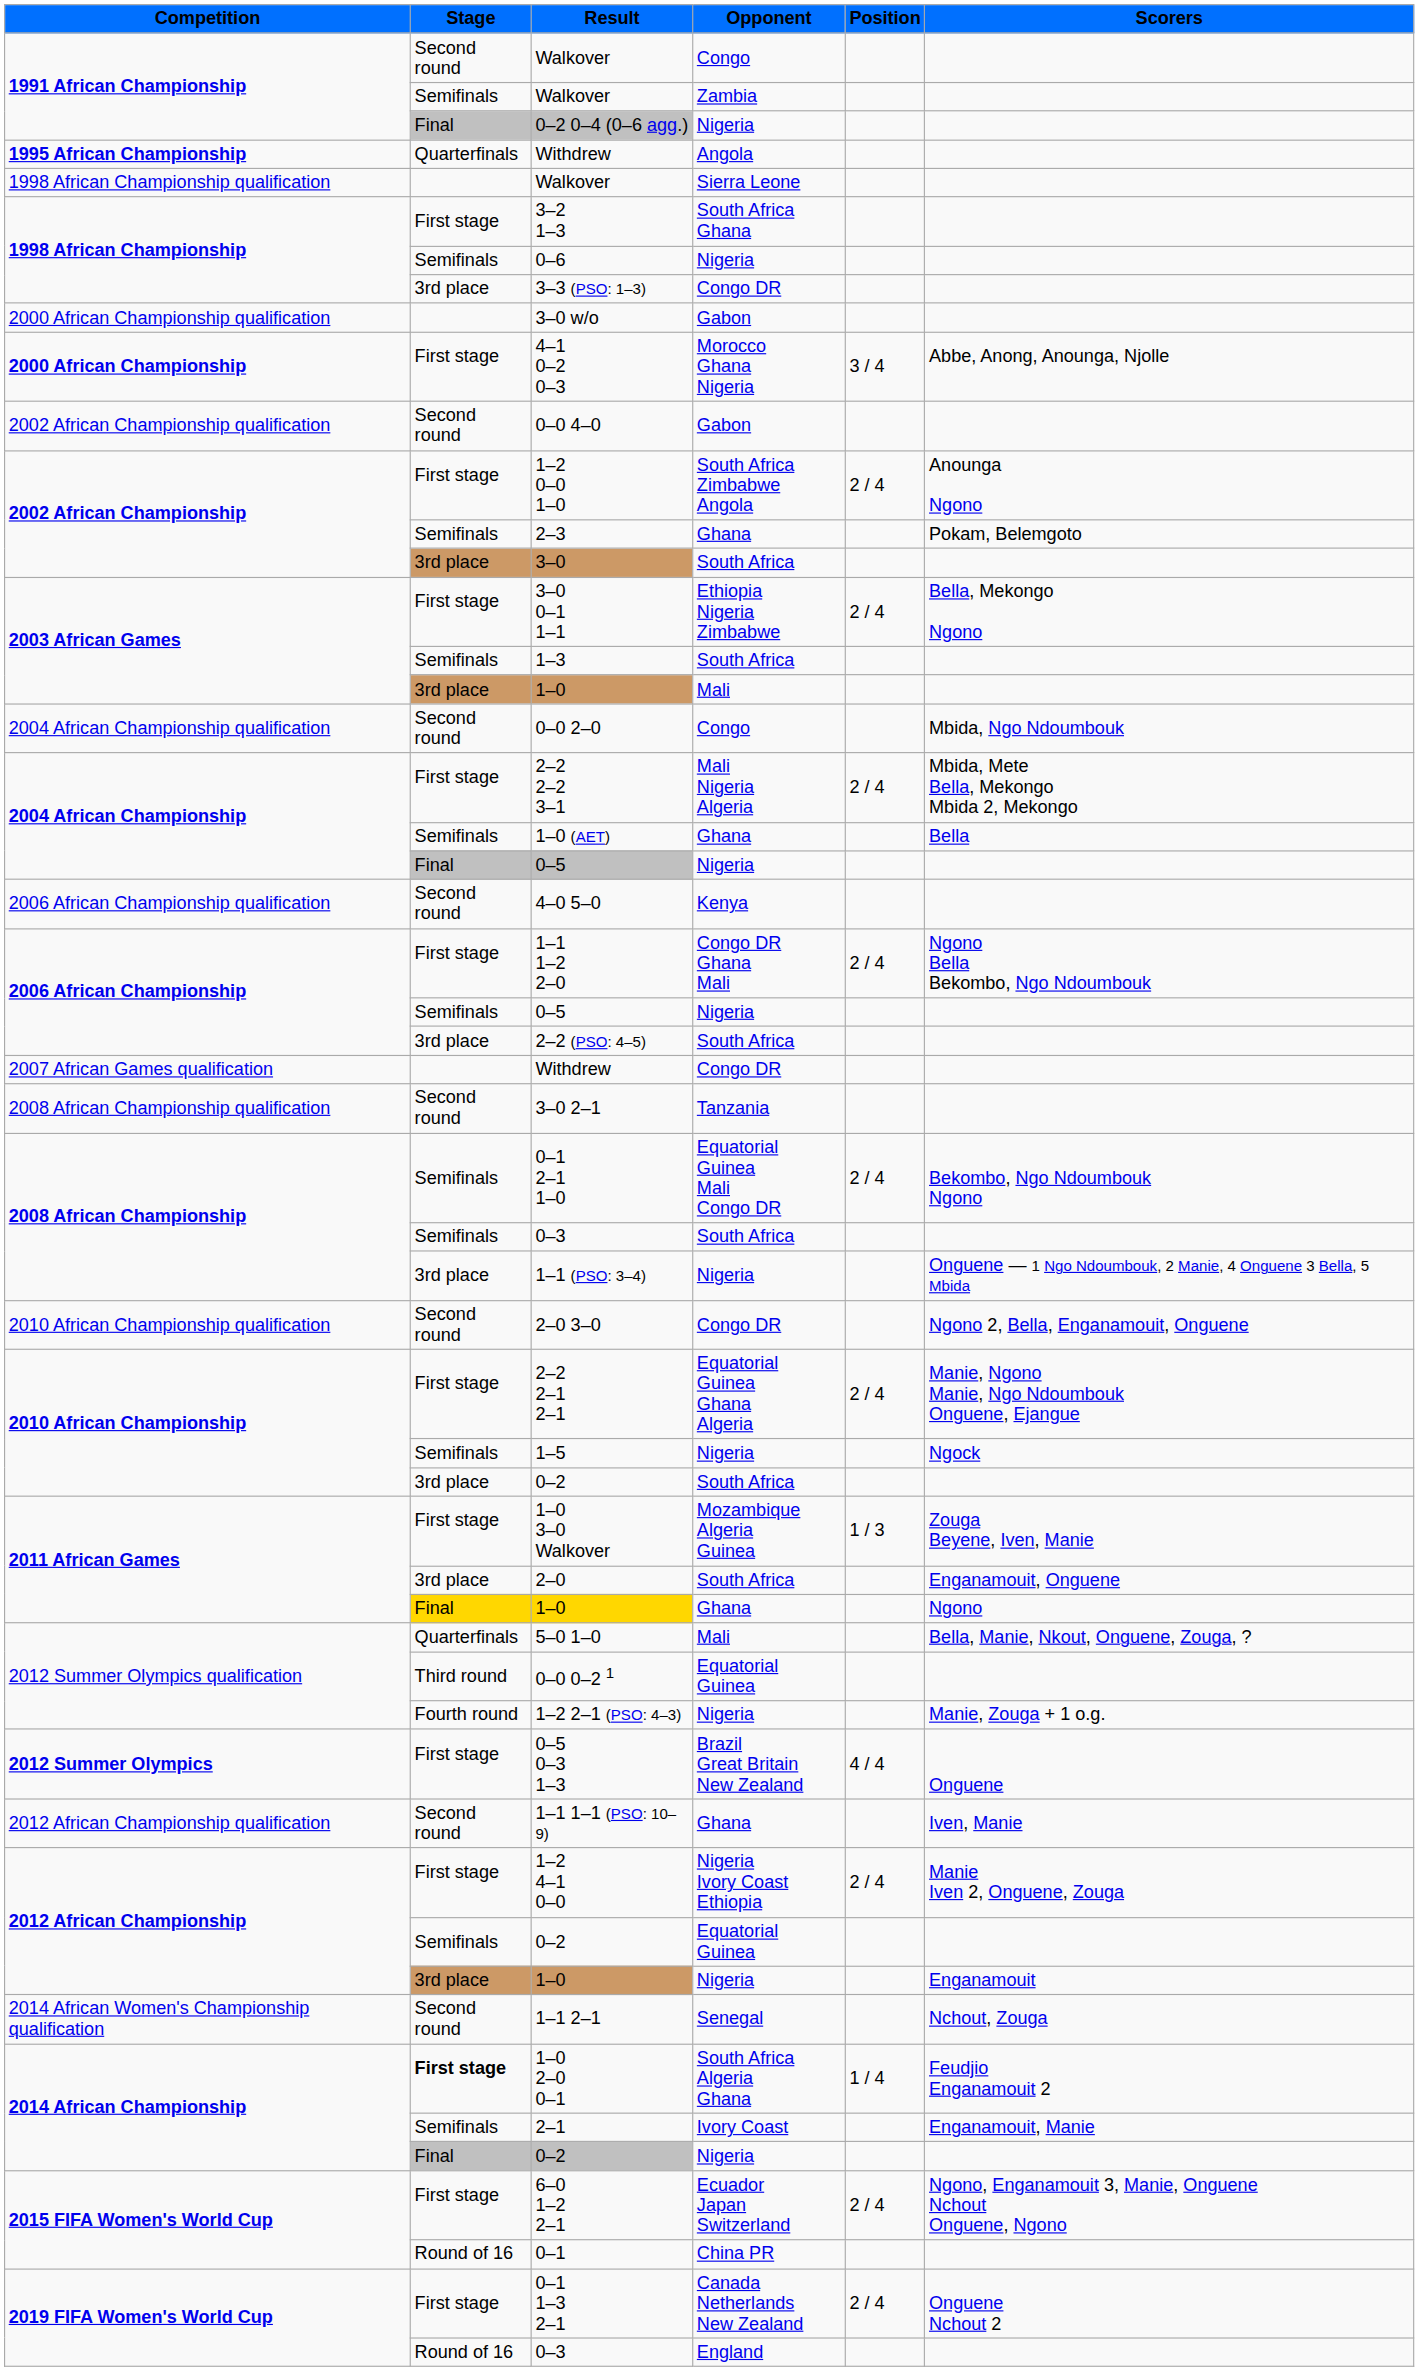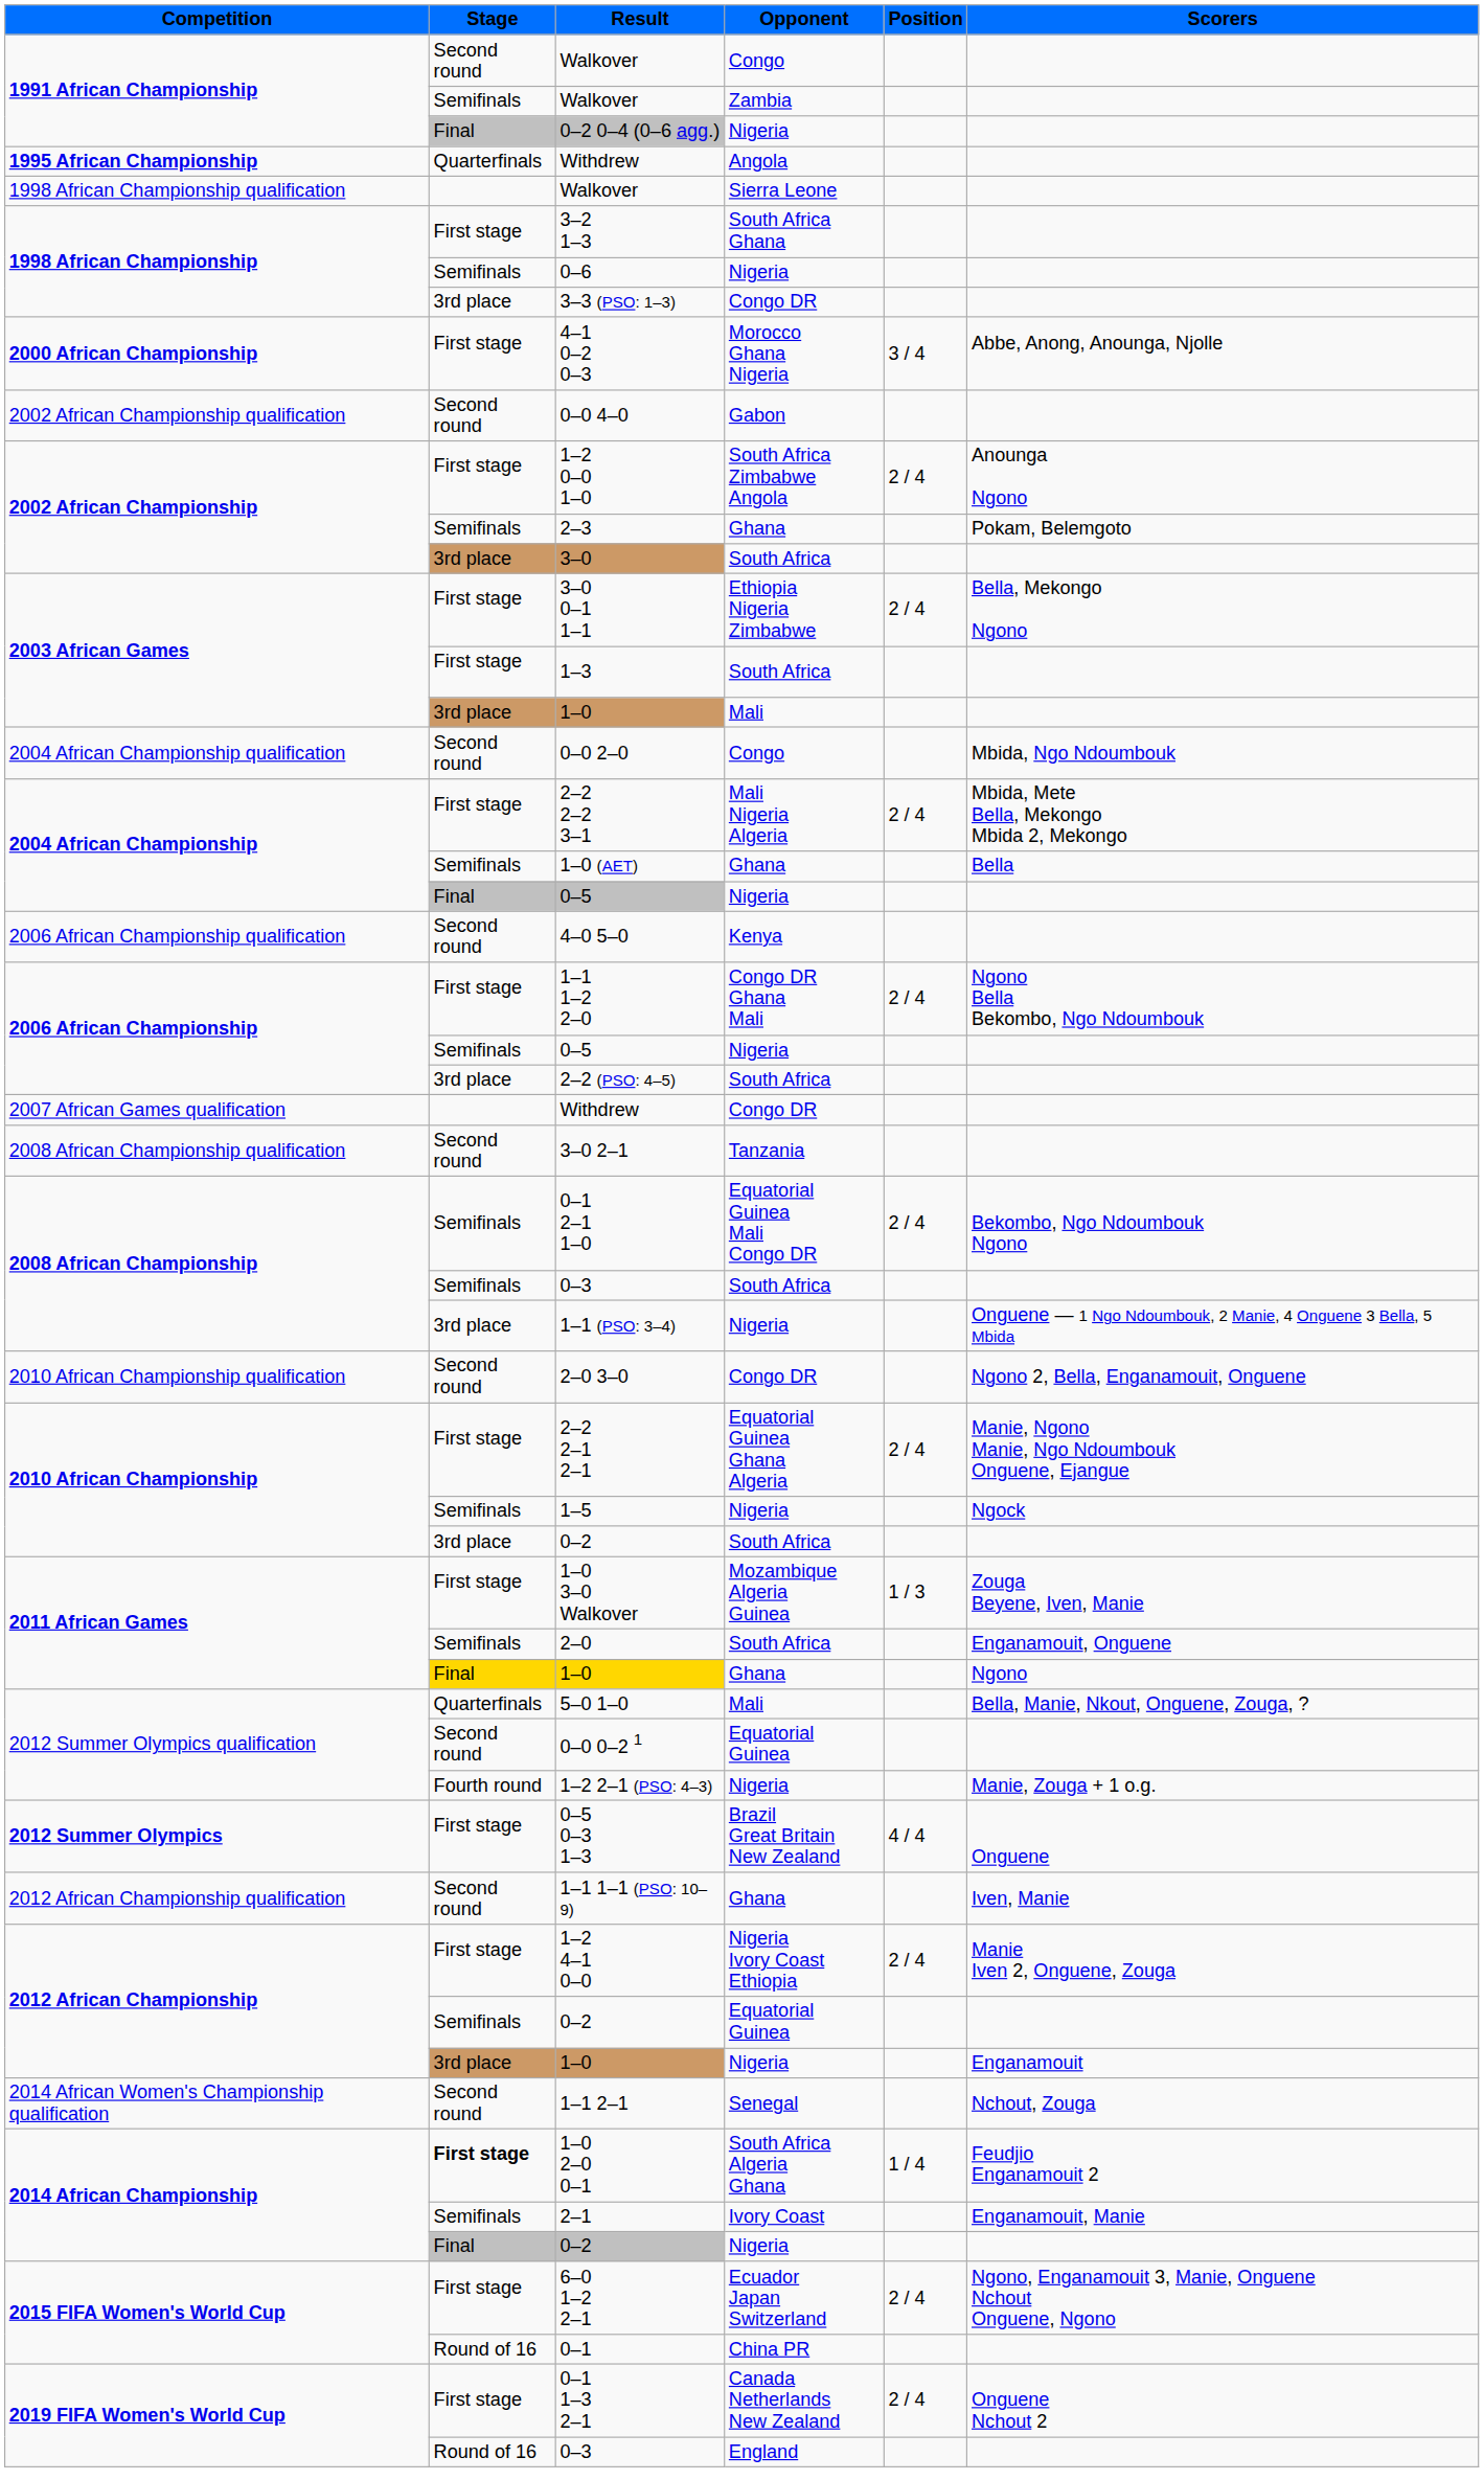- row: 2000 African Championship qualification | 3–0 w/o | Gabon
1–3 | Stage: Semifinals -> First stage
2–0 | Stage: 3rd place -> Semifinals
0–0 0–2 1 | Stage: Third round -> Second round
